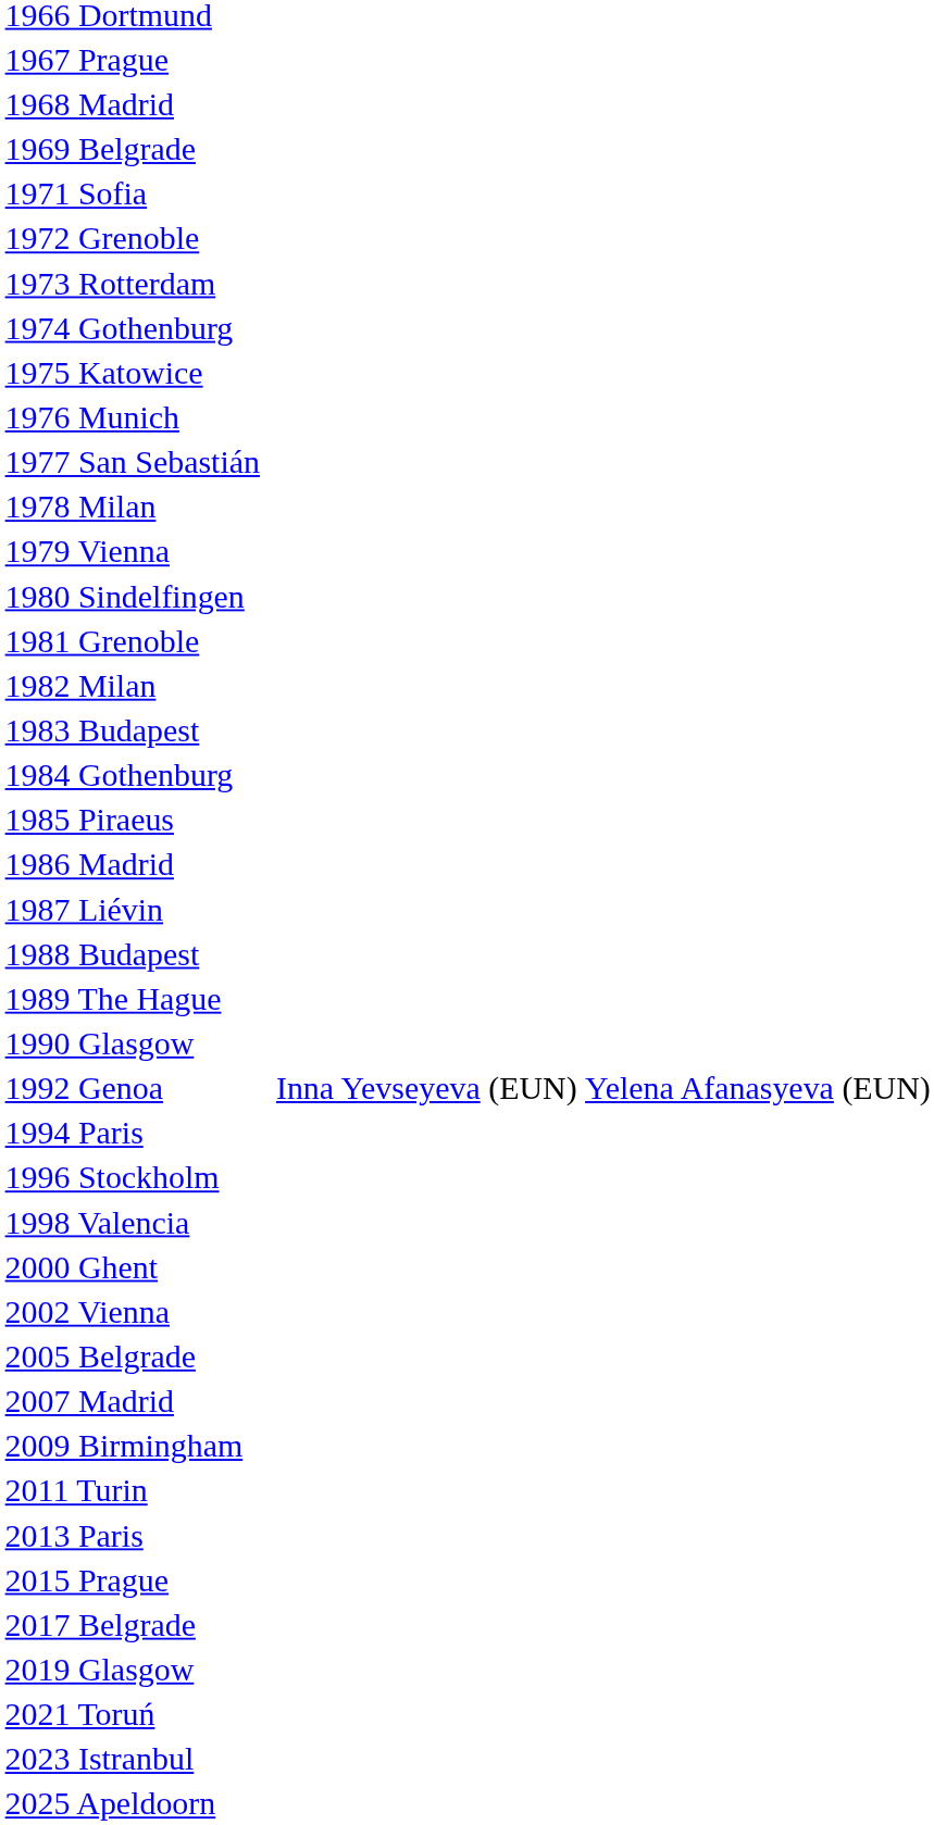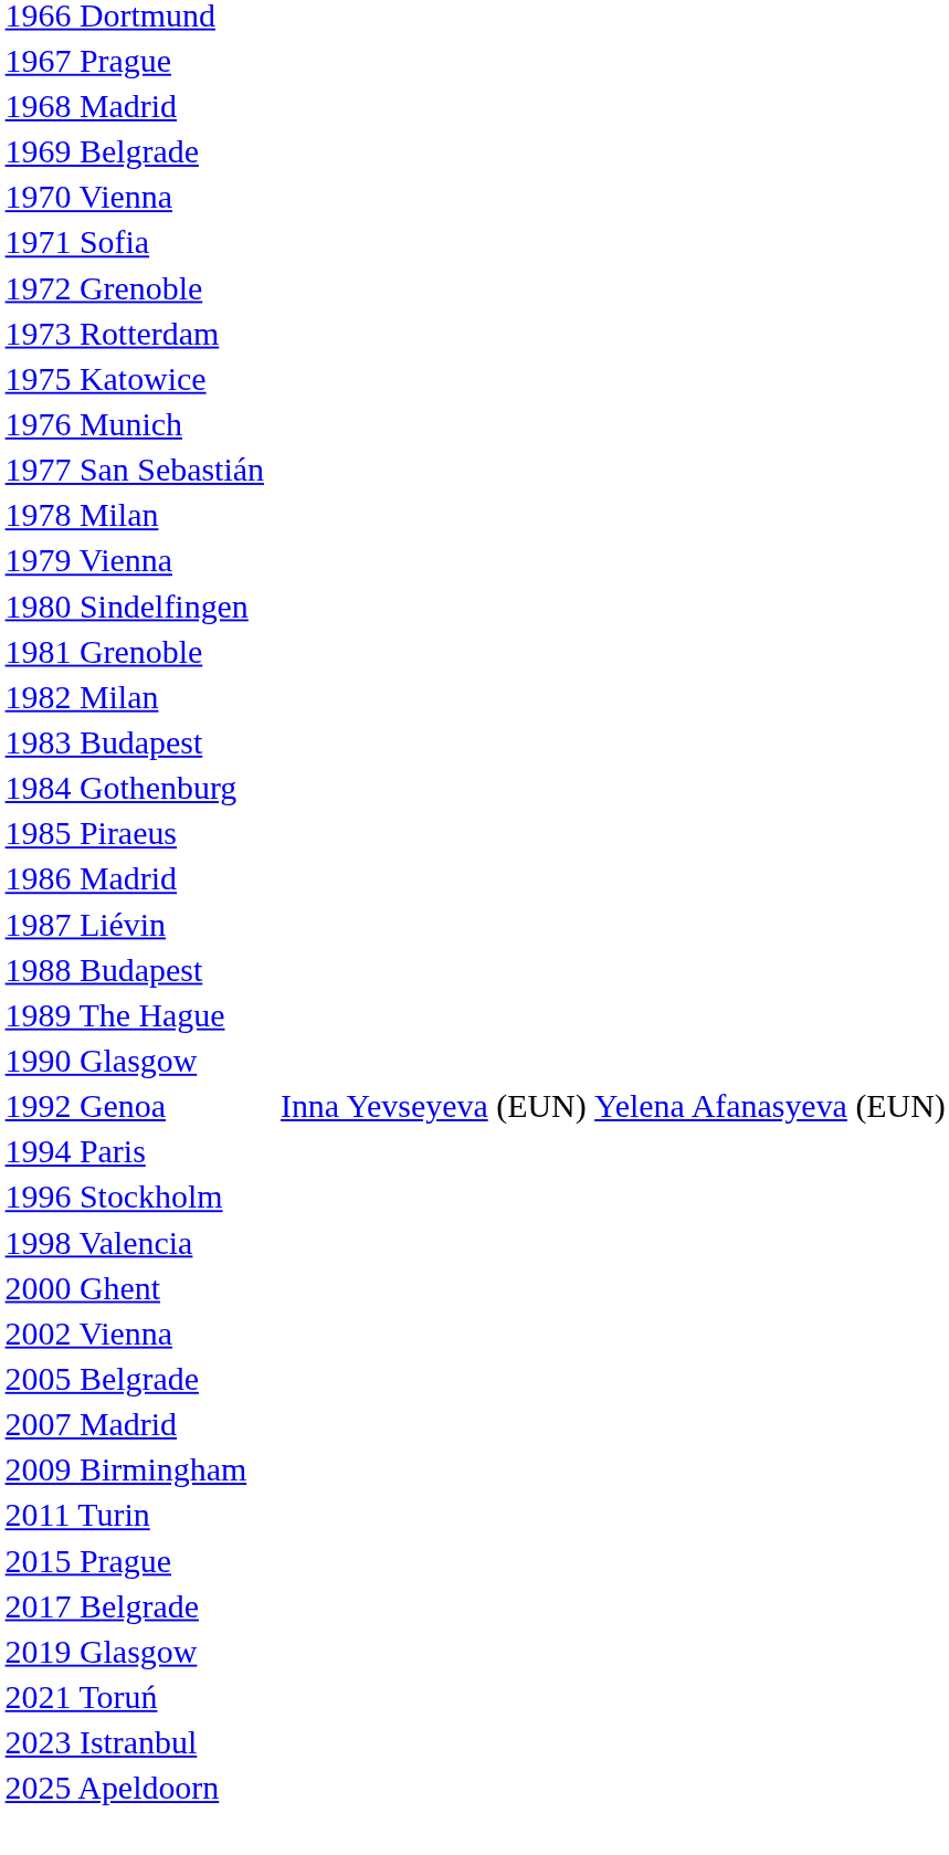+ row: 1970 Vienna
- row: 1974 Gothenburg
- row: 2013 Paris
